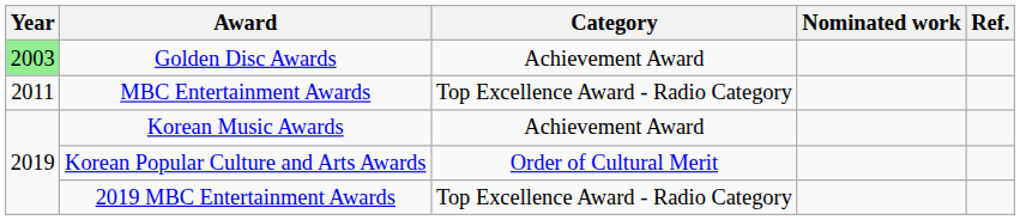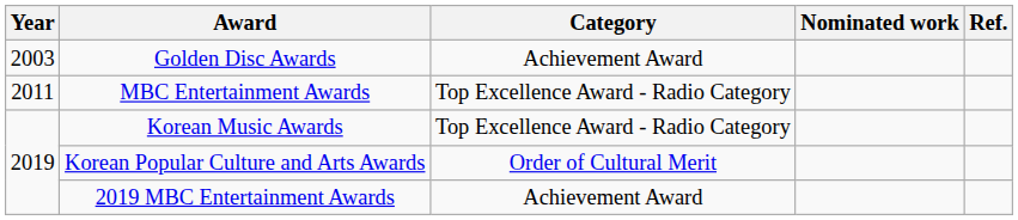Golden Disc Awards | Year: lightgreen background -> no background
Korean Music Awards | Category: Achievement Award -> Top Excellence Award - Radio Category
2019 MBC Entertainment Awards | Category: Top Excellence Award - Radio Category -> Achievement Award
